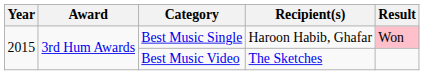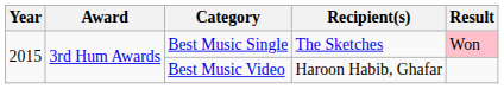Best Music Single | Recipient(s): Haroon Habib, Ghafar -> The Sketches
Best Music Video | Recipient(s): The Sketches -> Haroon Habib, Ghafar
